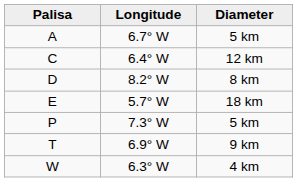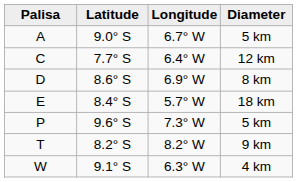+ column: Latitude | 9.0° S | 7.7° S | 8.6° S | 8.4° S | 9.6° S | 8.2° S | 9.1° S
D | Longitude: 8.2° W -> 6.9° W
T | Longitude: 6.9° W -> 8.2° W
